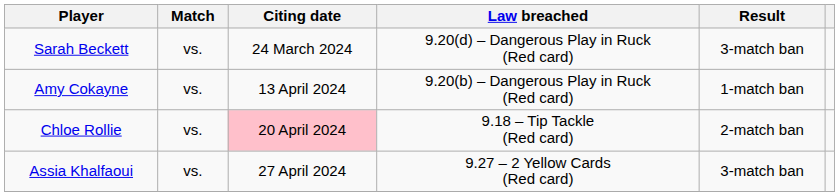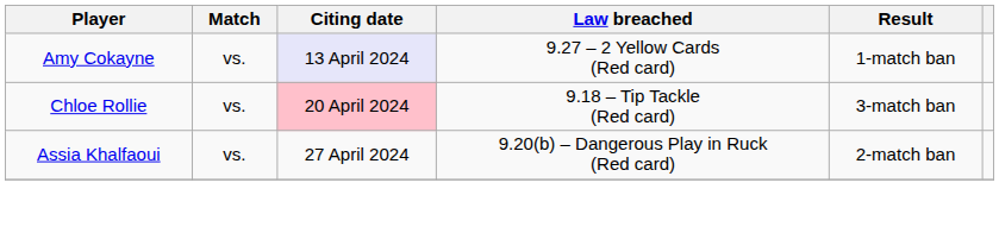- row: Sarah Beckett | vs. | 24 March 2024 | 9.20(d) – Dangerous Play in Ruck (Red card) | 3-match ban
Amy Cokayne | Citing date: no background -> lavender background
Amy Cokayne | Law breached: 9.20(b) – Dangerous Play in Ruck (Red card) -> 9.27 – 2 Yellow Cards (Red card)
Chloe Rollie | Result: 2-match ban -> 3-match ban
Assia Khalfaoui | Law breached: 9.27 – 2 Yellow Cards (Red card) -> 9.20(b) – Dangerous Play in Ruck (Red card)
Assia Khalfaoui | Result: 3-match ban -> 2-match ban
